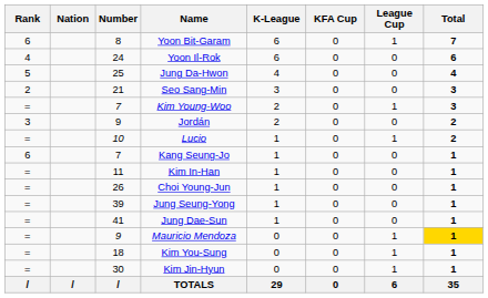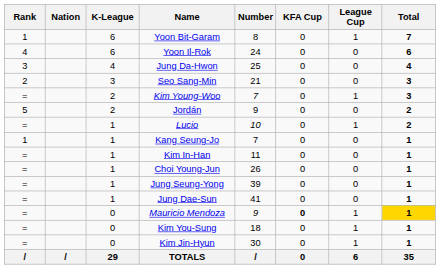columns swapped: Number <-> K-League
Yoon Bit-Garam | Rank: 6 -> 1
Jung Da-Hwon | Rank: 5 -> 3
Jordán | Rank: 3 -> 5
Kang Seung-Jo | Rank: 6 -> 1
Mauricio Mendoza | KFA Cup: normal -> bold
